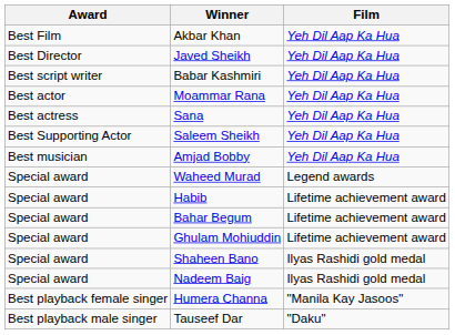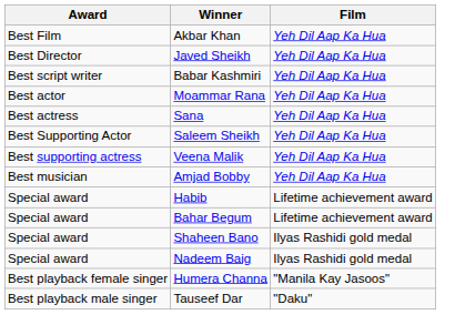+ row: Best supporting actress | Veena Malik | Yeh Dil Aap Ka Hua
- row: Special award | Waheed Murad | Legend awards
- row: Special award | Ghulam Mohiuddin | Lifetime achievement award
